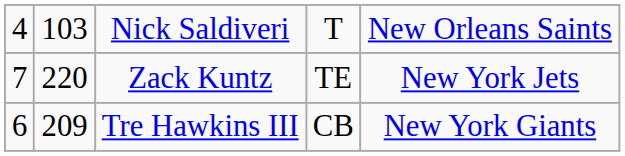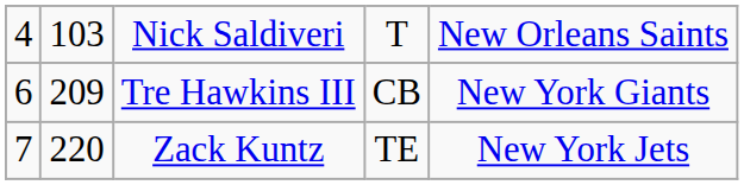rows swapped: Tre Hawkins III <-> Zack Kuntz
